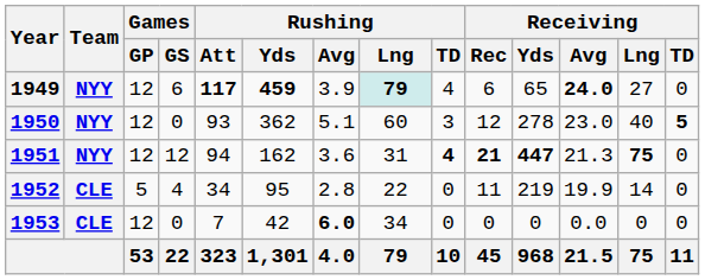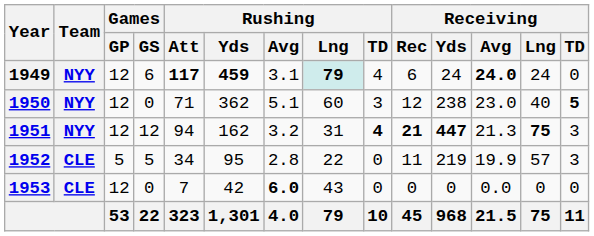1949 | Rushing / Avg: 3.9 -> 3.1
1949 | Receiving / Yds: 65 -> 24
1949 | Receiving / Lng: 27 -> 24
1950 | Rushing / Att: 93 -> 71
1950 | Receiving / Yds: 278 -> 238
1951 | Rushing / Avg: 3.6 -> 3.2
1951 | Receiving / TD: 0 -> 3
1952 | Games / GS: 4 -> 5
1952 | Receiving / Lng: 14 -> 57
1952 | Receiving / TD: 0 -> 3
1953 | Rushing / Lng: 34 -> 43
